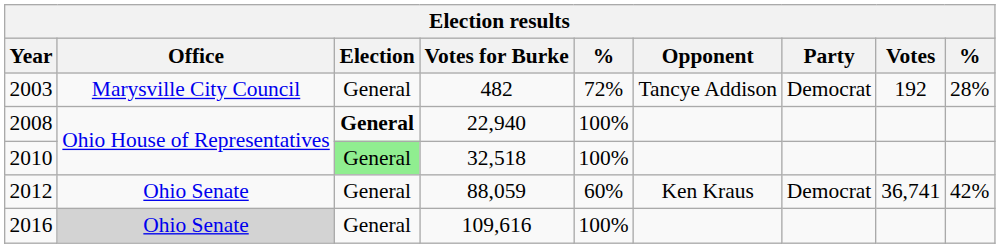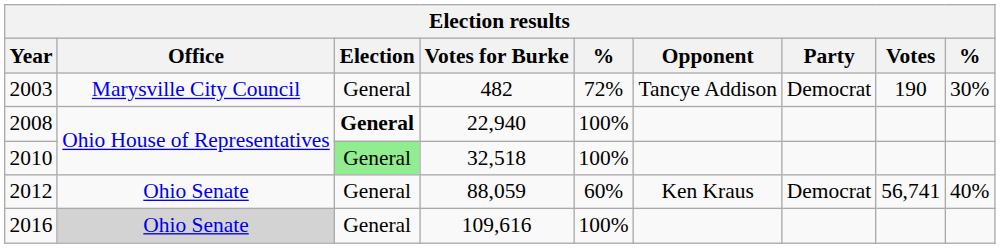2003 | Votes: 192 -> 190
2003 | column 9: 28% -> 30%
2012 | Votes: 36,741 -> 56,741
2012 | column 9: 42% -> 40%
